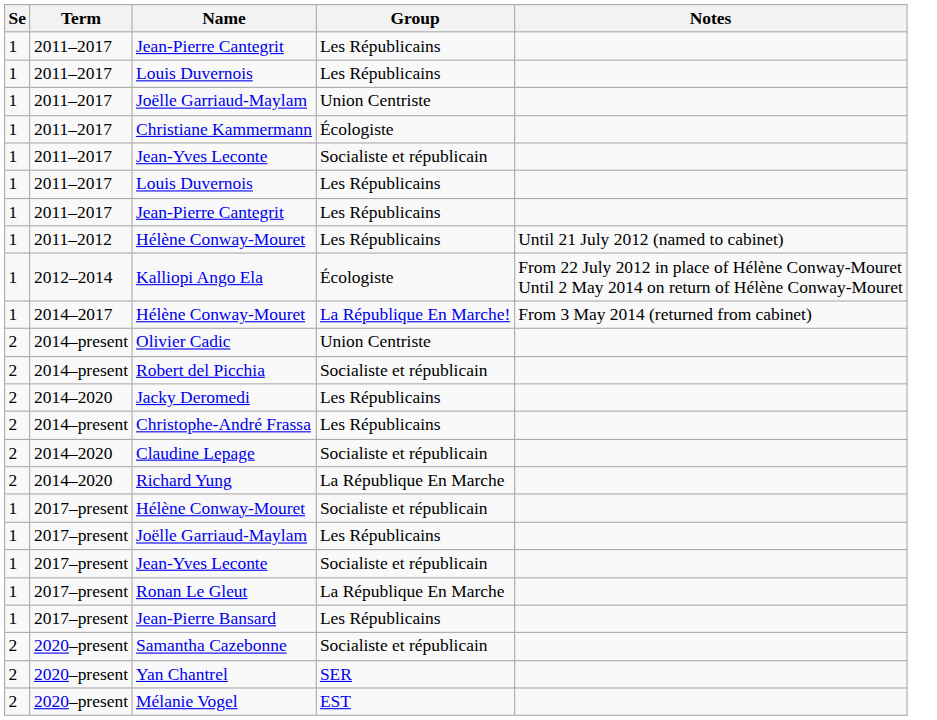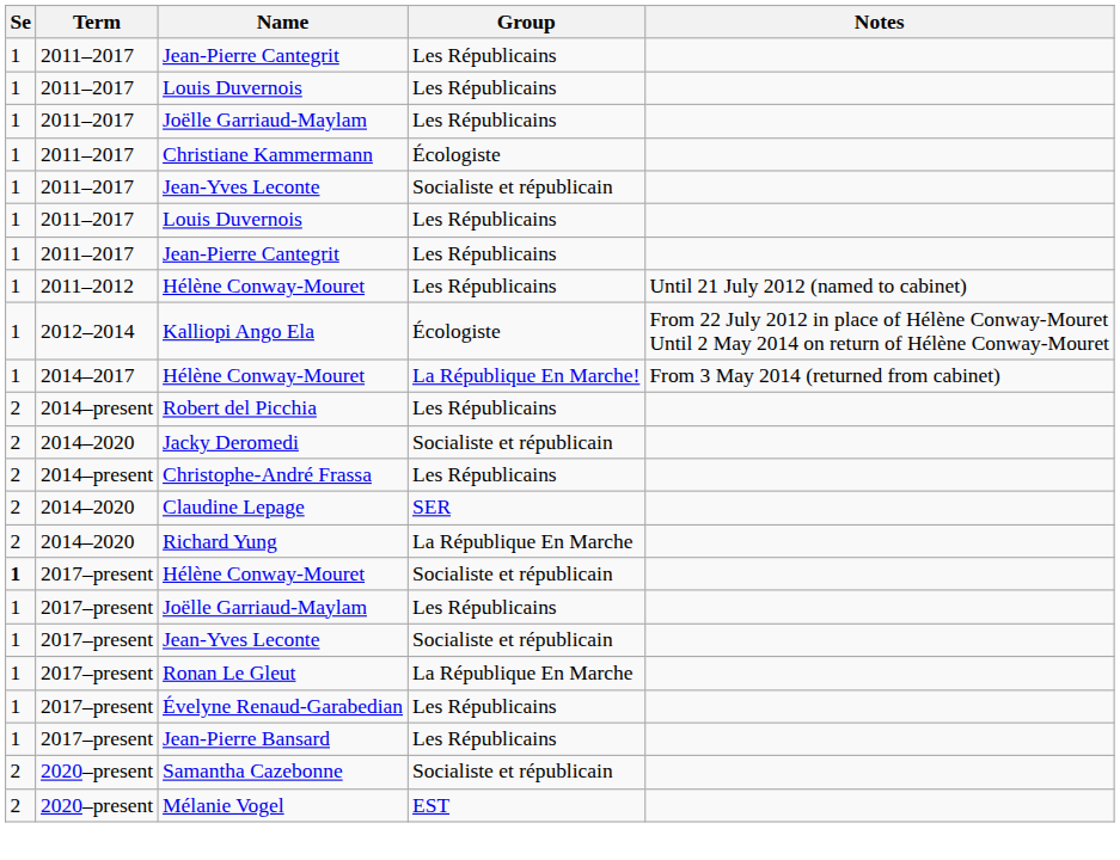2011–2017 / Joëlle Garriaud-Maylam | Group: Union Centriste -> Les Républicains
- row: 2 | 2014–present | Olivier Cadic | Union Centriste
Robert del Picchia | Group: Socialiste et républicain -> Les Républicains
Jacky Deromedi | Group: Les Républicains -> Socialiste et républicain
Claudine Lepage | Group: Socialiste et républicain -> SER
2017–present / Hélène Conway-Mouret | Se: normal -> bold
+ row: 1 | 2017–present | Évelyne Renaud-Garabedian | Les Républicains
- row: 2 | 2020–present | Yan Chantrel | SER
